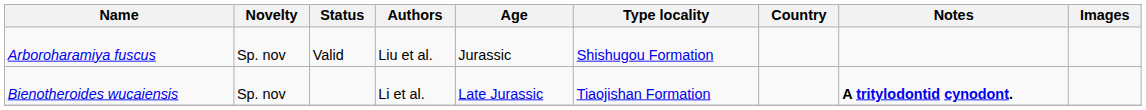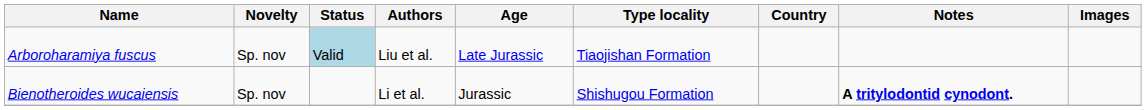Arboroharamiya fuscus | Status: no background -> lightblue background
Arboroharamiya fuscus | Age: Jurassic -> Late Jurassic
Arboroharamiya fuscus | Type locality: Shishugou Formation -> Tiaojishan Formation
Bienotheroides wucaiensis | Age: Late Jurassic -> Jurassic
Bienotheroides wucaiensis | Type locality: Tiaojishan Formation -> Shishugou Formation
